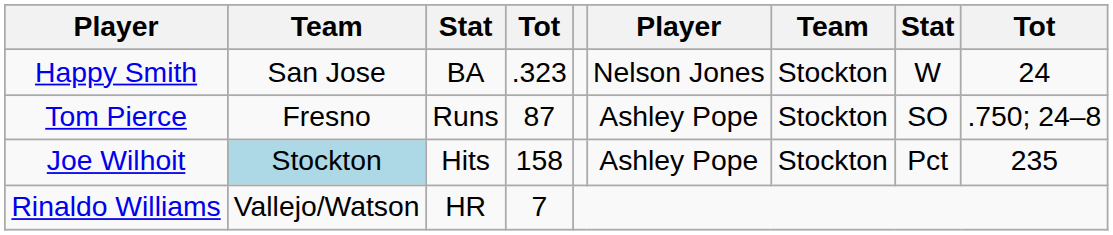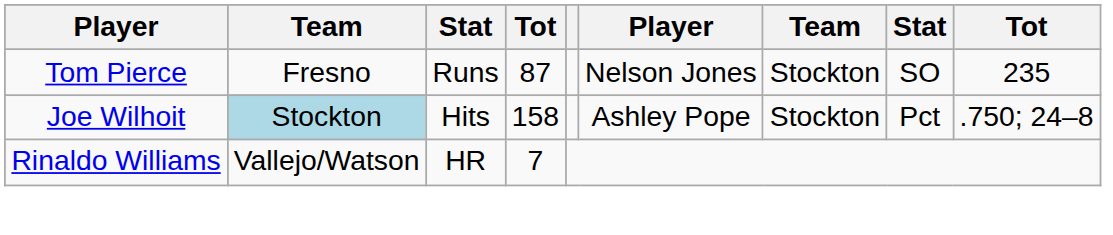- row: Happy Smith | San Jose | BA | .323 | Nelson Jones | Stockton | W | 24
Tom Pierce | column 6: Ashley Pope -> Nelson Jones
Tom Pierce | column 9: .750; 24–8 -> 235
Joe Wilhoit | column 9: 235 -> .750; 24–8
